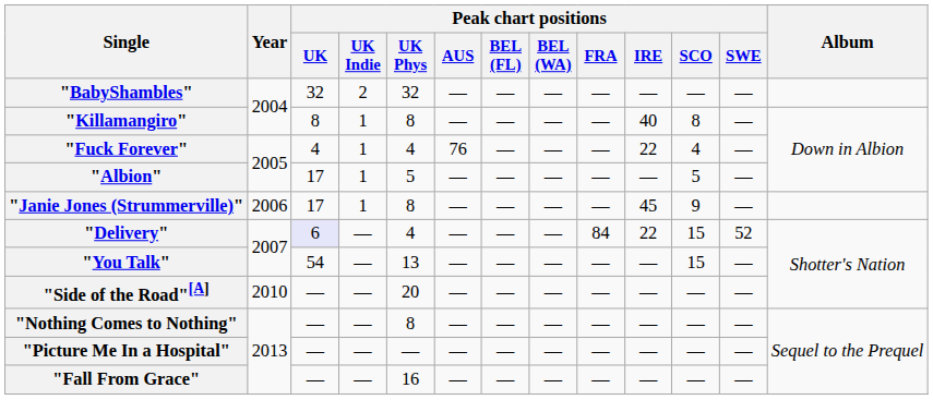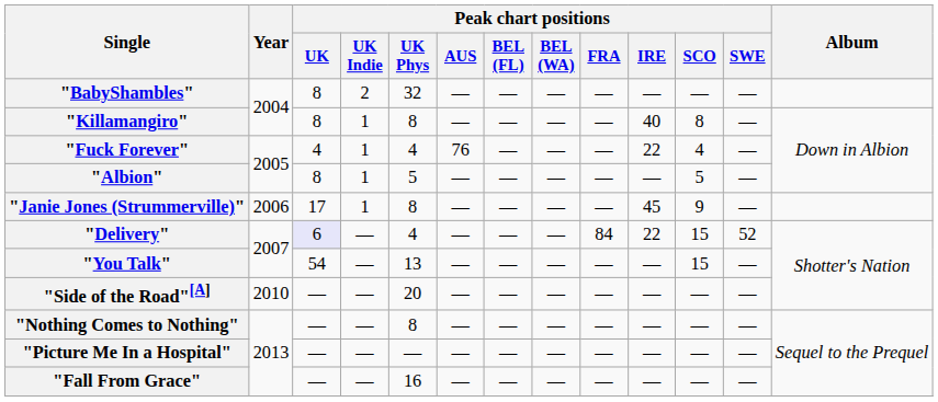"BabyShambles" | Peak chart positions / UK: 32 -> 8
"Albion" | Peak chart positions / UK: 17 -> 8
